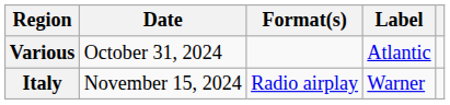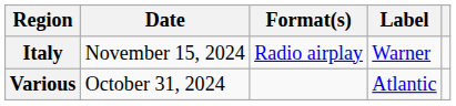rows swapped: Various <-> Italy
